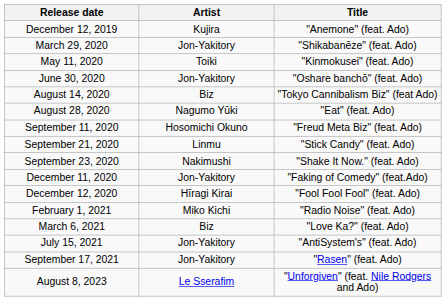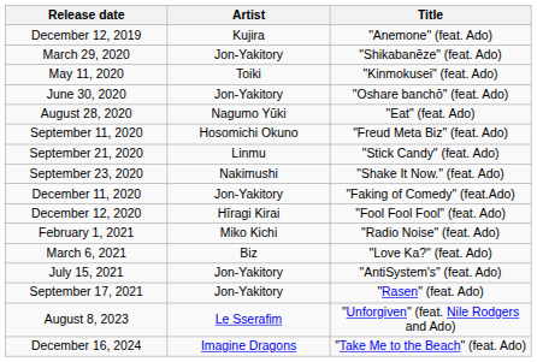- row: August 14, 2020 | Biz | "Tokyo Cannibalism Biz" (feat Ado)
+ row: December 16, 2024 | Imagine Dragons | "Take Me to the Beach" (feat. Ado)
